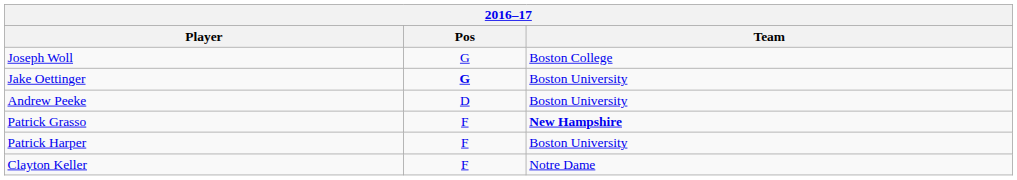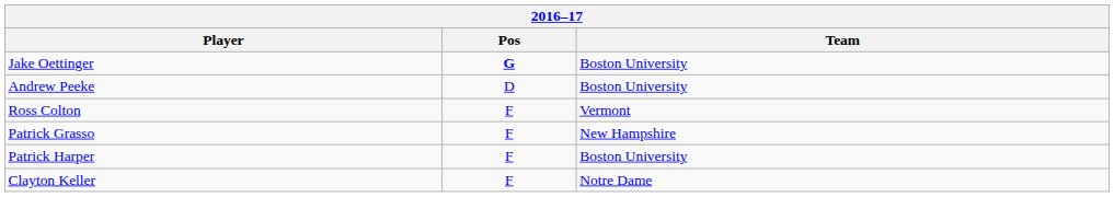- row: Joseph Woll | G | Boston College
+ row: Ross Colton | F | Vermont
Patrick Grasso | Team: bold -> normal
